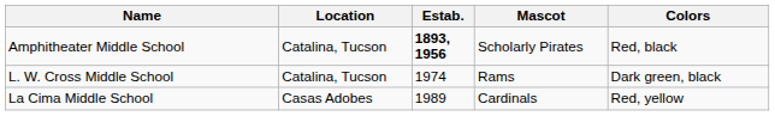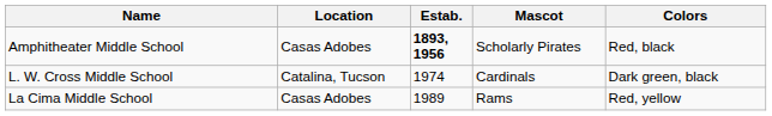Amphitheater Middle School | Location: Catalina, Tucson -> Casas Adobes
L. W. Cross Middle School | Mascot: Rams -> Cardinals
La Cima Middle School | Mascot: Cardinals -> Rams
